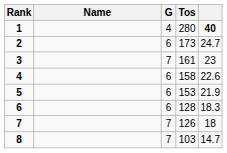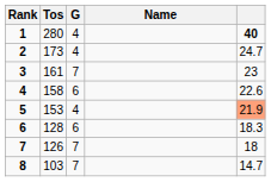columns swapped: Name <-> Tos
2 | G: 6 -> 4
5 | G: 6 -> 4
5 | column 5: no background -> lightsalmon background
